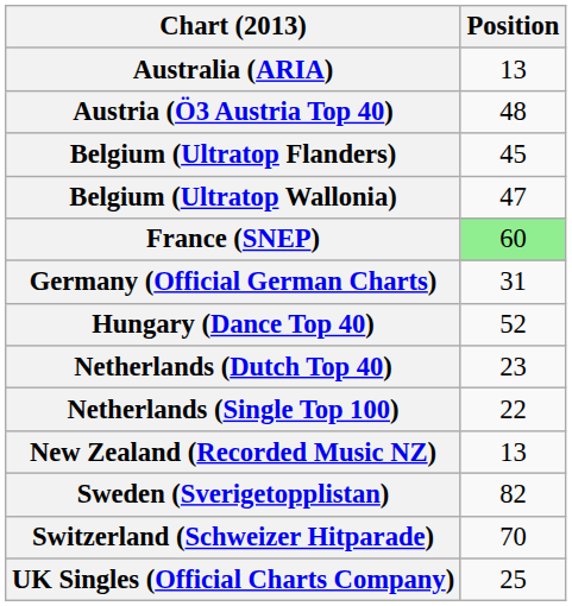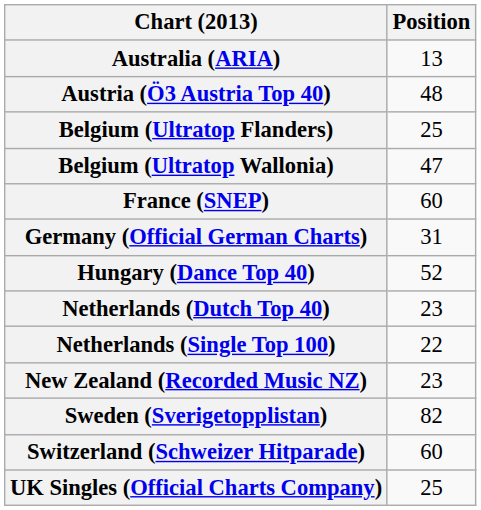Belgium (Ultratop Flanders) | Position: 45 -> 25
France (SNEP) | Position: lightgreen background -> no background
New Zealand (Recorded Music NZ) | Position: 13 -> 23
Switzerland (Schweizer Hitparade) | Position: 70 -> 60
